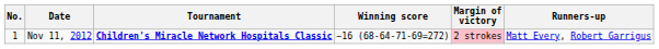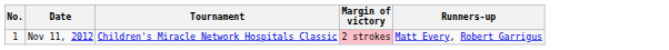- column: Winning score | −16 (68-64-71-69=272)
Nov 11, 2012 | Tournament: bold -> normal
